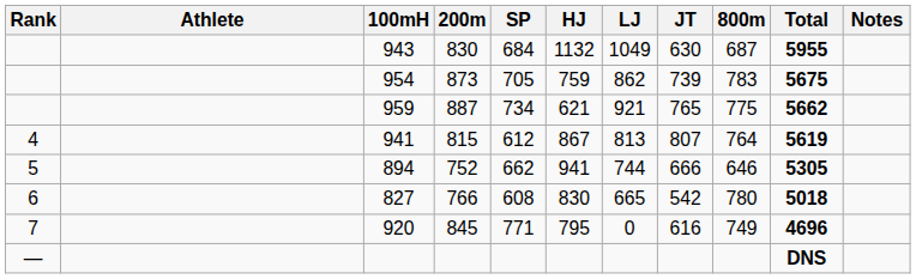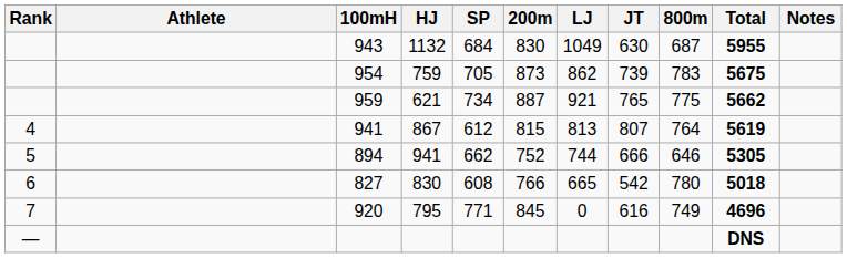columns swapped: HJ <-> 200m
